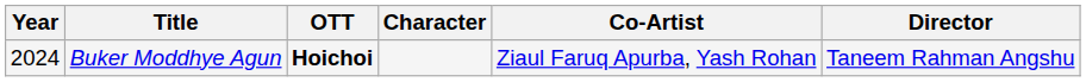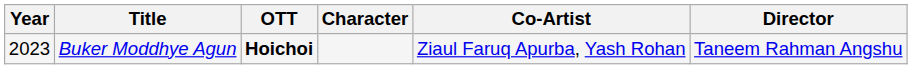Buker Moddhye Agun | Year: 2024 -> 2023
